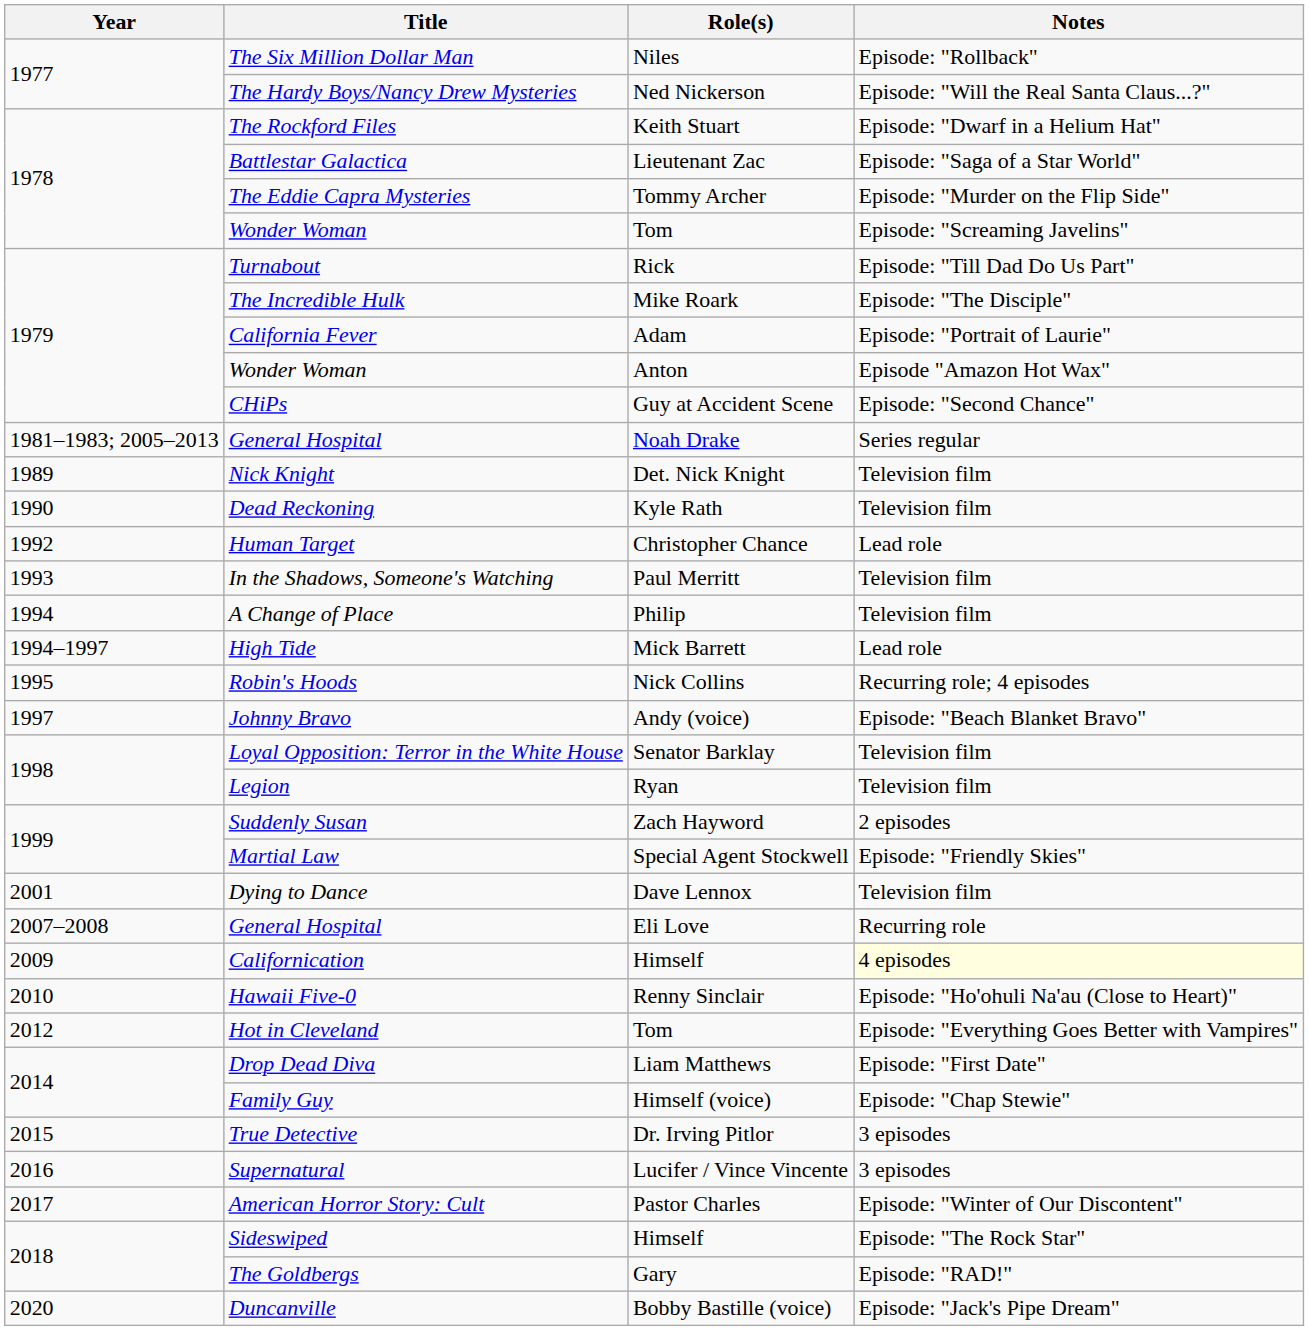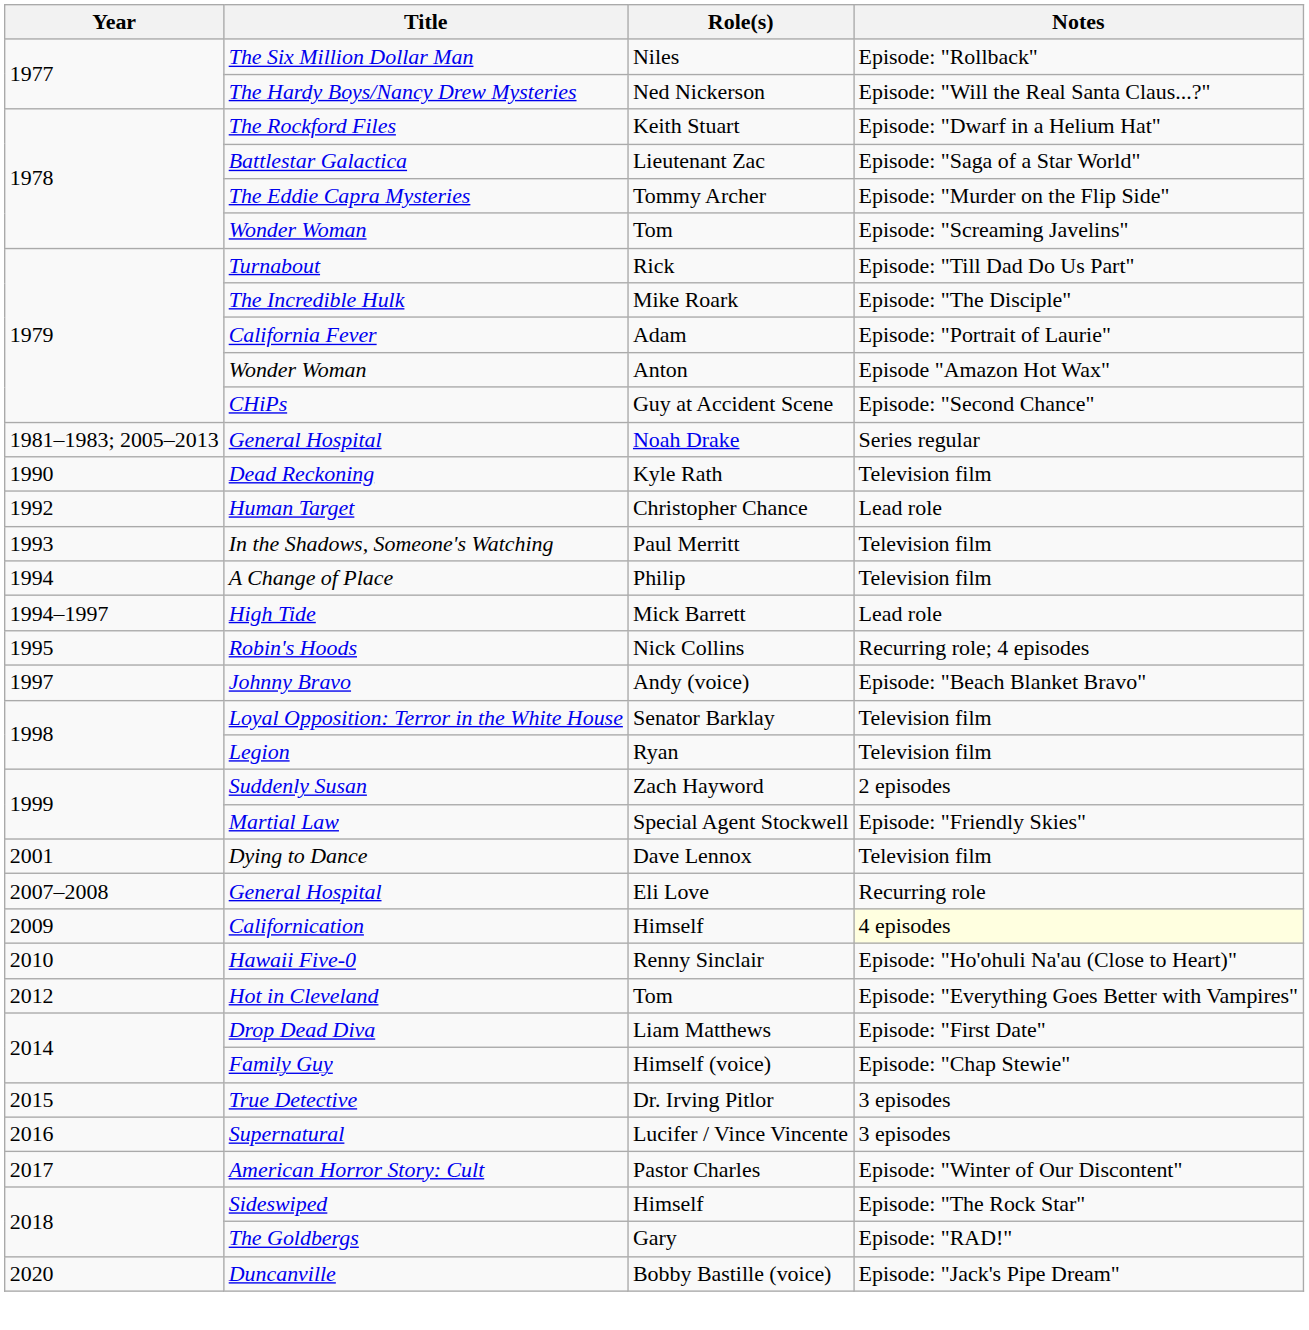- row: 1989 | Nick Knight | Det. Nick Knight | Television film
